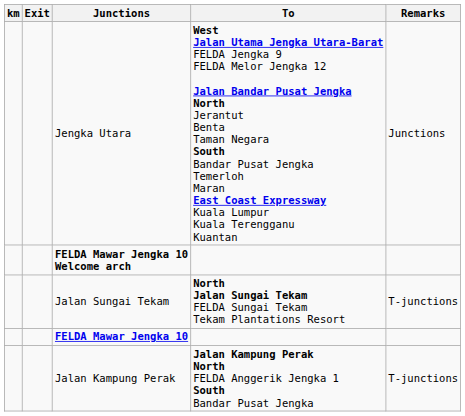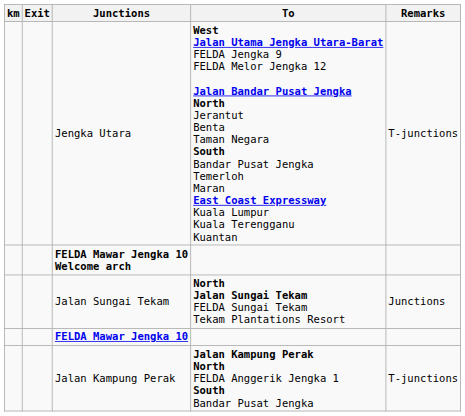Jengka Utara | Remarks: Junctions -> T-junctions
Jalan Sungai Tekam | Remarks: T-junctions -> Junctions
